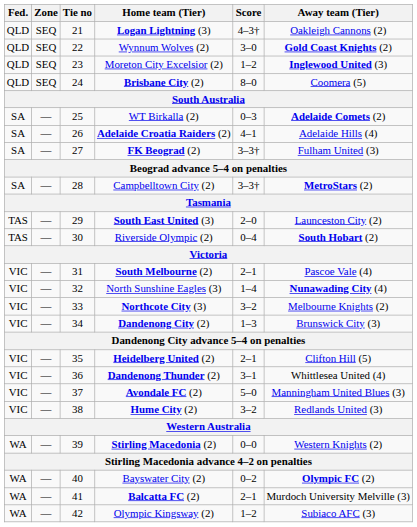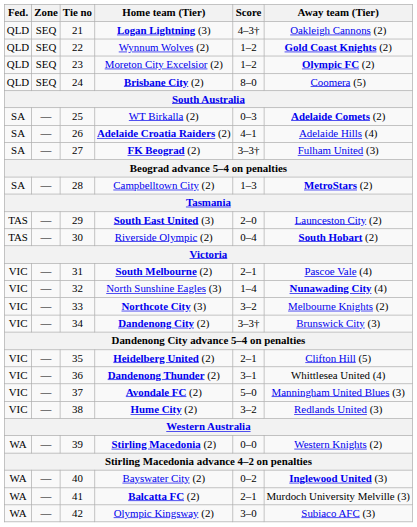Wynnum Wolves (2) | Score: 3–0 -> 1–2
Moreton City Excelsior (2) | Away team (Tier): Inglewood United (3) -> Olympic FC (2)
Campbelltown City (2) | Score: 3–3† -> 1–3
Dandenong City (2) | Score: 1–3 -> 3–3†
Bayswater City (2) | Away team (Tier): Olympic FC (2) -> Inglewood United (3)
Olympic Kingsway (2) | Score: 1–2 -> 3–0
